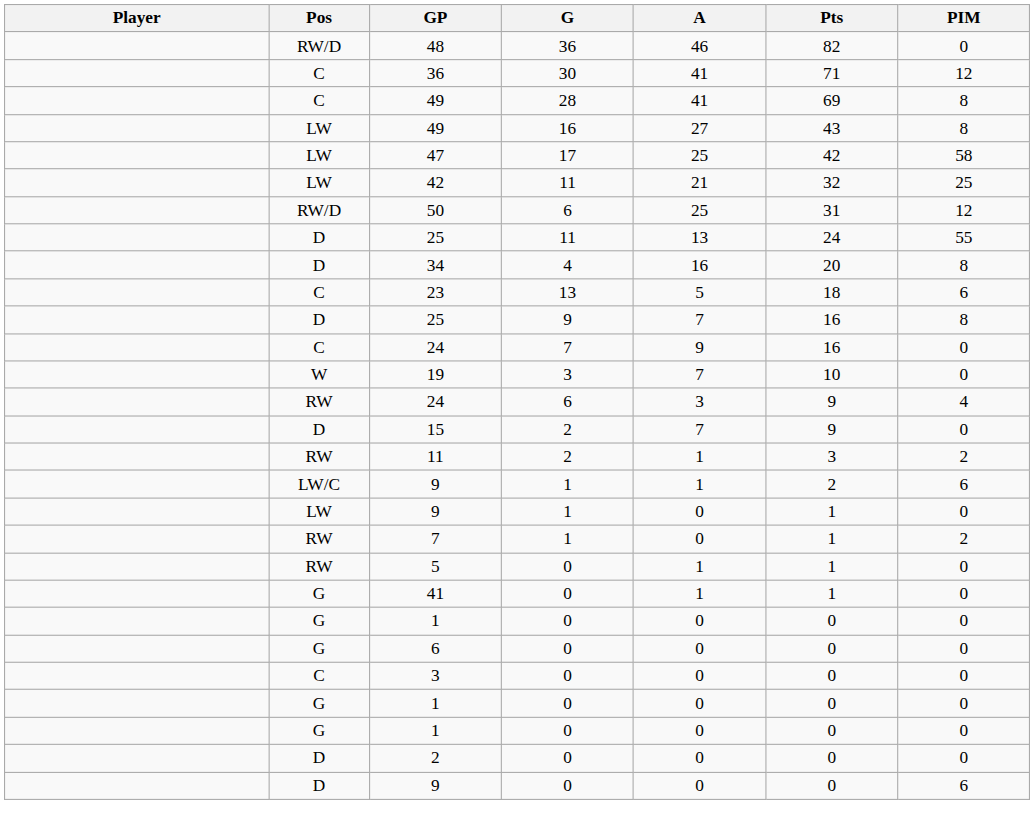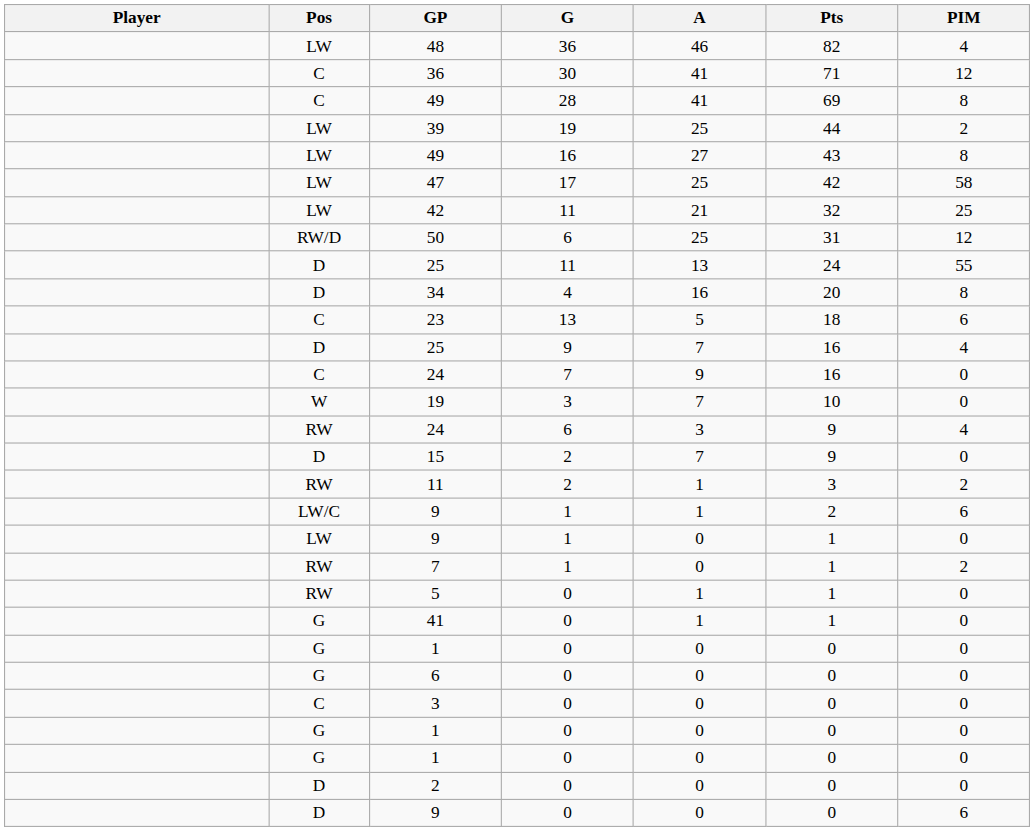48 | Pos: RW/D -> LW
48 | PIM: 0 -> 4
+ row: LW | 39 | 19 | 25 | 44 | 2
25 / 9 | PIM: 8 -> 4
